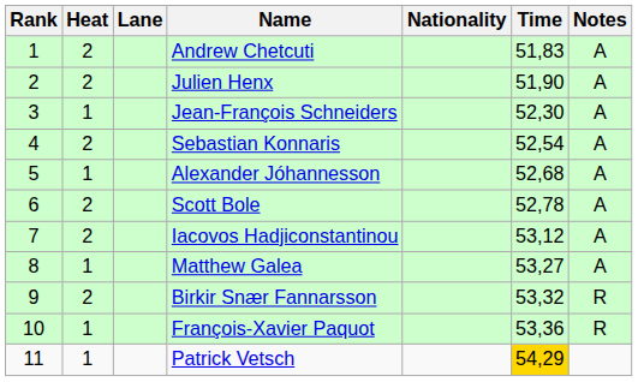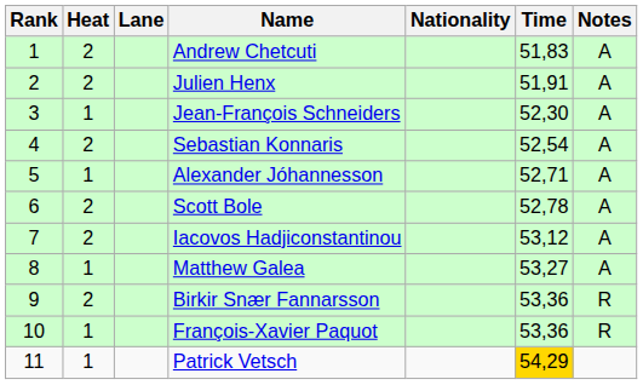Julien Henx | Time: 51,90 -> 51,91
Alexander Jóhannesson | Time: 52,68 -> 52,71
Birkir Snær Fannarsson | Time: 53,32 -> 53,36
